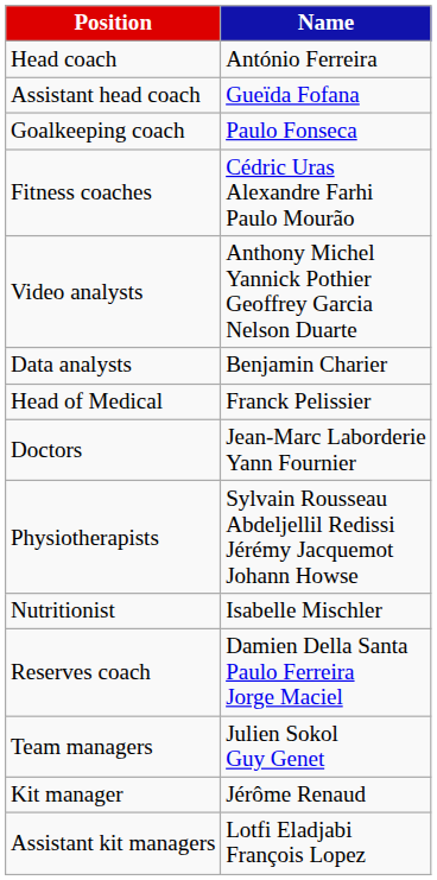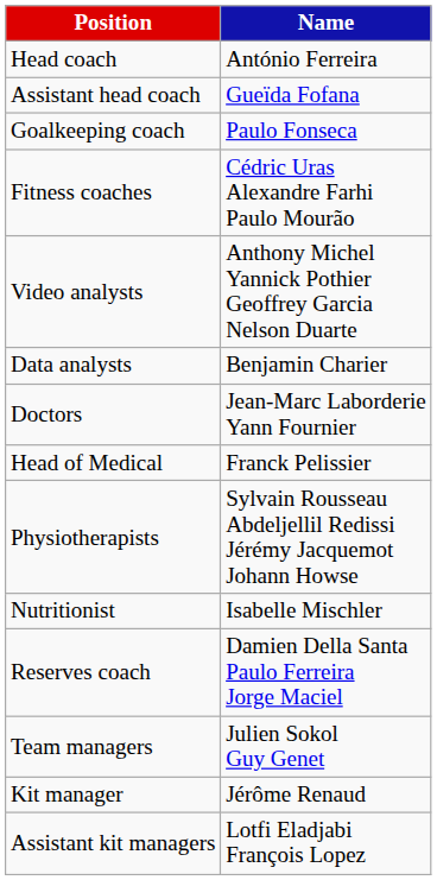rows swapped: Head of Medical <-> Doctors
